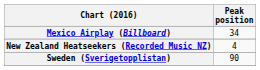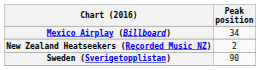New Zealand Heatseekers (Recorded Music NZ) | Peak position: 4 -> 2
